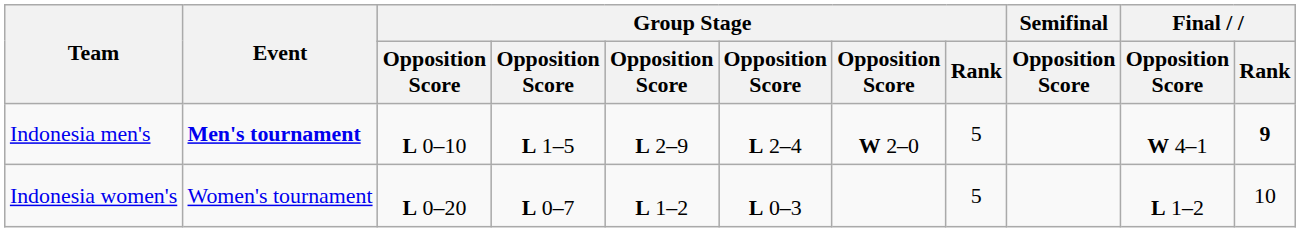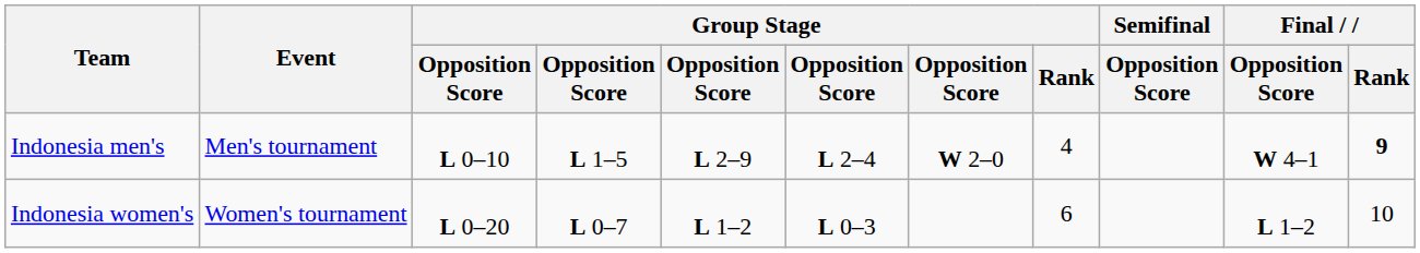Indonesia men's | Event: bold -> normal
Indonesia men's | Group Stage / Rank: 5 -> 4
Indonesia women's | Group Stage / Rank: 5 -> 6
